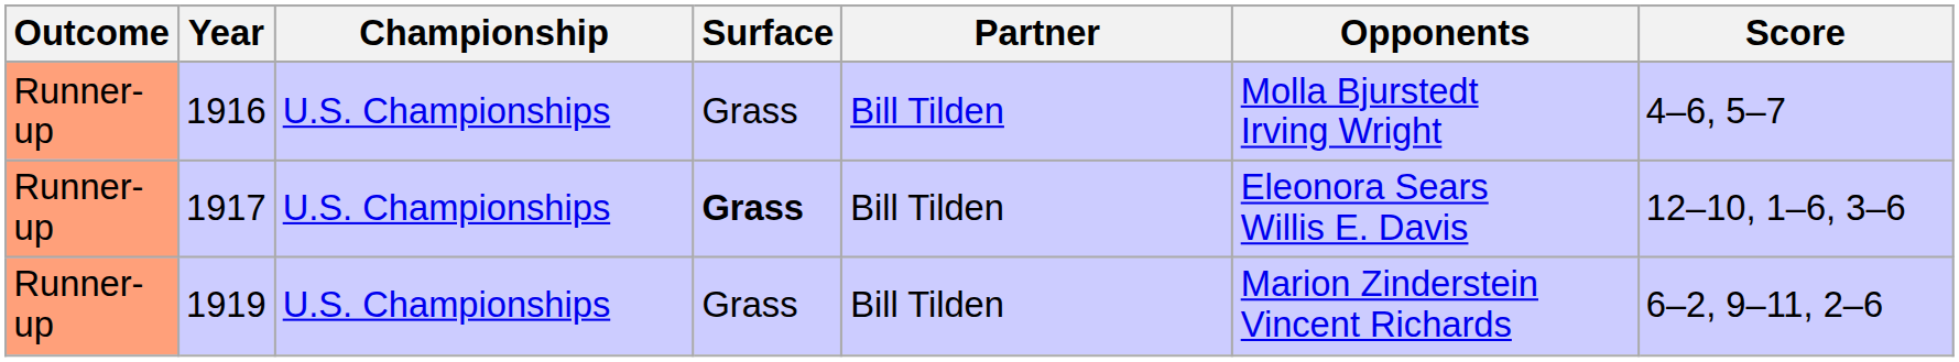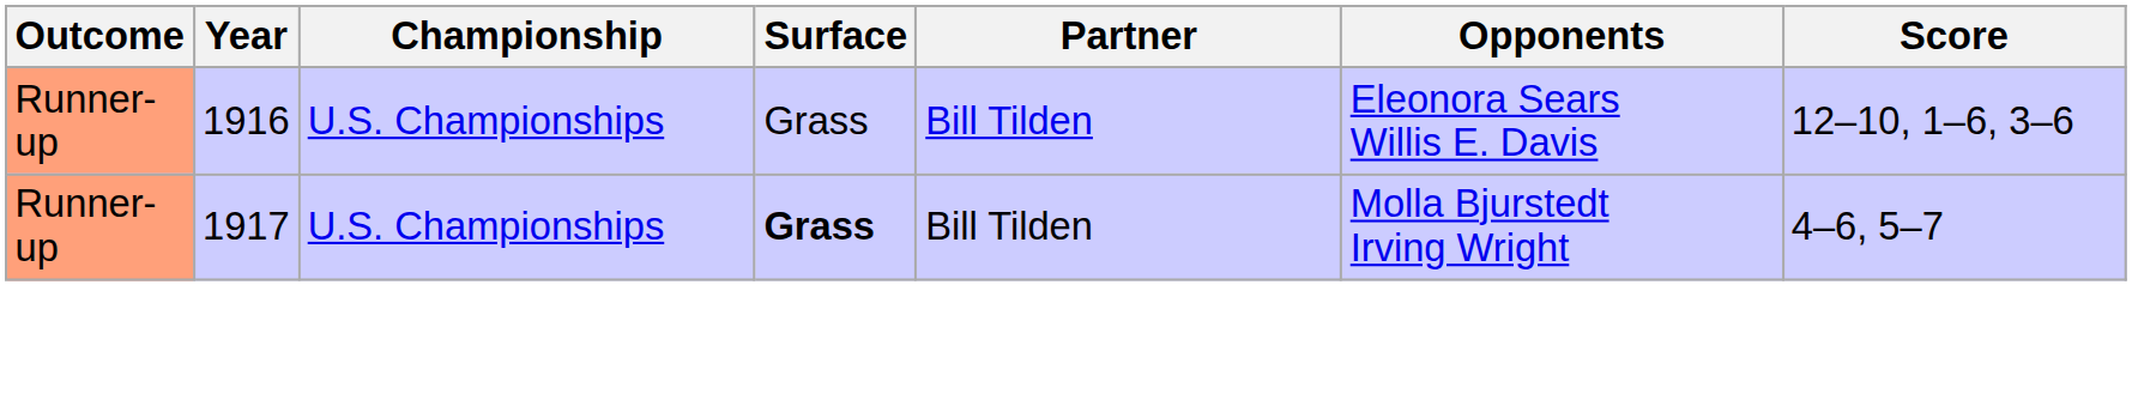1916 | Opponents: Molla Bjurstedt Irving Wright -> Eleonora Sears Willis E. Davis
1916 | Score: 4–6, 5–7 -> 12–10, 1–6, 3–6
1917 | Opponents: Eleonora Sears Willis E. Davis -> Molla Bjurstedt Irving Wright
1917 | Score: 12–10, 1–6, 3–6 -> 4–6, 5–7
- row: Runner-up | 1919 | U.S. Championships | Grass | Bill Tilden | Marion Zinderstein Vincent Richards | 6–2, 9–11, 2–6
